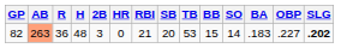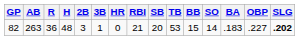+ column: 3B | 1
82 | AB: lightsalmon background -> no background
